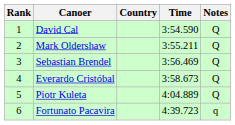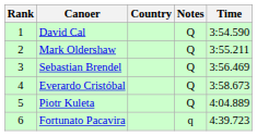columns swapped: Time <-> Notes
